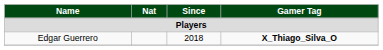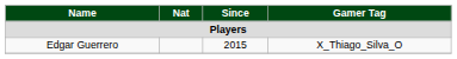Edgar Guerrero | Since: 2018 -> 2015
Edgar Guerrero | Gamer Tag: bold -> normal
